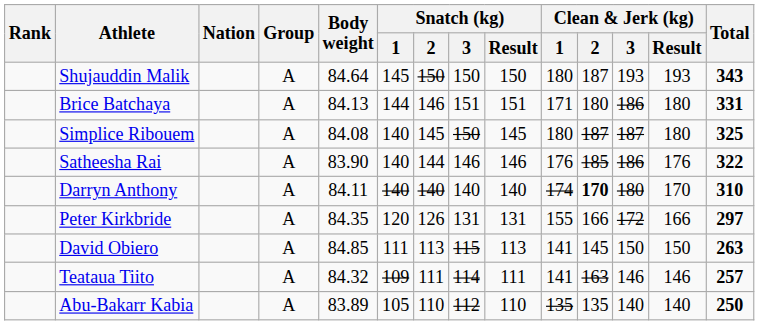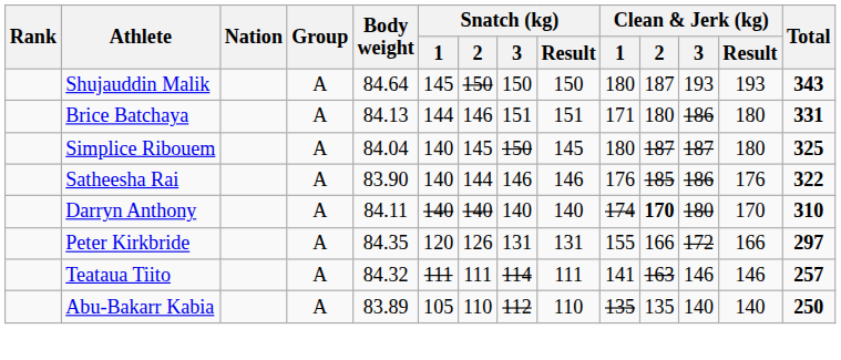Simplice Ribouem | Body weight: 84.08 -> 84.04
- row: David Obiero | A | 84.85 | 111 | 113 | 115 | 113 | 141 | 145 | 150 | 150 | 263
Teataua Tiito | Snatch (kg) / 1: 109 -> 111
